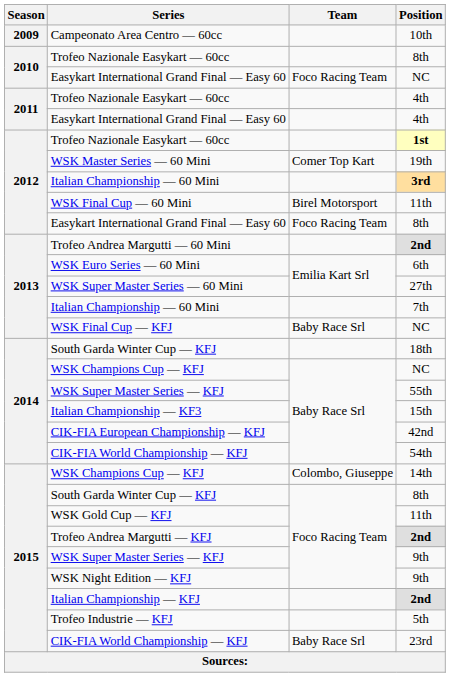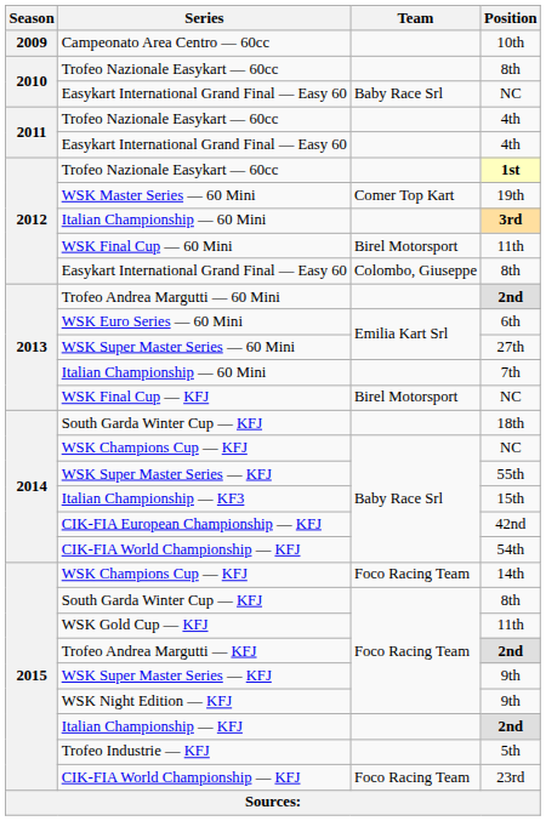Easykart International Grand Final — Easy 60 / NC | Team: Foco Racing Team -> Baby Race Srl
Easykart International Grand Final — Easy 60 / 8th | Team: Foco Racing Team -> Colombo, Giuseppe
WSK Final Cup — KFJ | Team: Baby Race Srl -> Birel Motorsport
WSK Champions Cup — KFJ / 14th | Team: Colombo, Giuseppe -> Foco Racing Team
CIK-FIA World Championship — KFJ / 23rd | Team: Baby Race Srl -> Foco Racing Team
